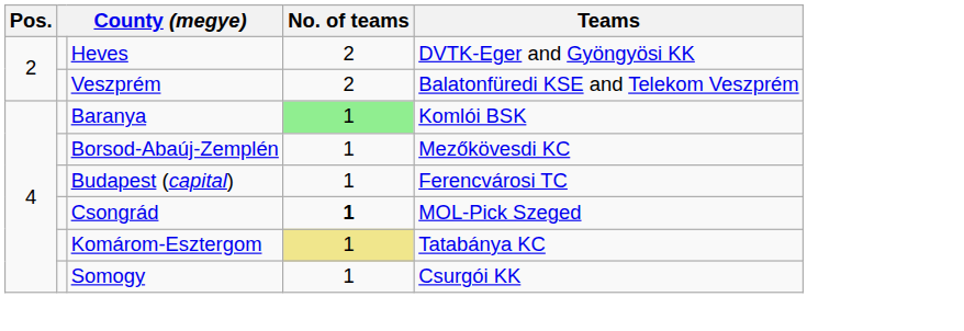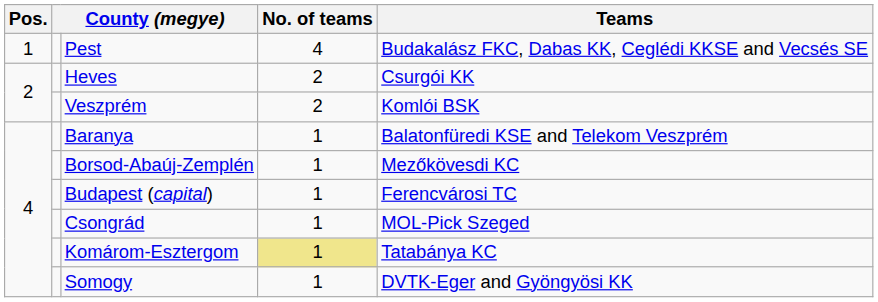+ row: 1 | Pest | 4 | Budakalász FKC, Dabas KK, Ceglédi KKSE and Vecsés SE
Heves | Teams: DVTK-Eger and Gyöngyösi KK -> Csurgói KK
Veszprém | Teams: Balatonfüredi KSE and Telekom Veszprém -> Komlói BSK
Baranya | No. of teams: lightgreen background -> no background
Baranya | Teams: Komlói BSK -> Balatonfüredi KSE and Telekom Veszprém
Csongrád | No. of teams: bold -> normal
Somogy | Teams: Csurgói KK -> DVTK-Eger and Gyöngyösi KK
